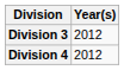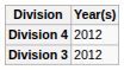rows swapped: Division 3 <-> Division 4
